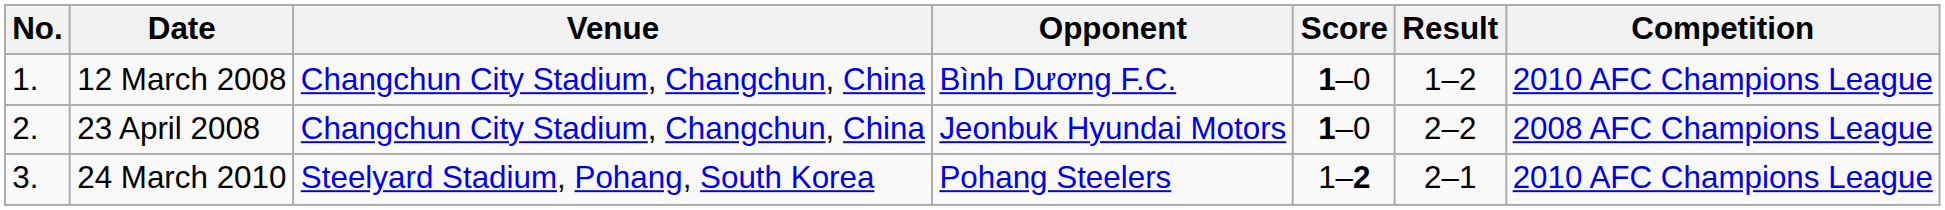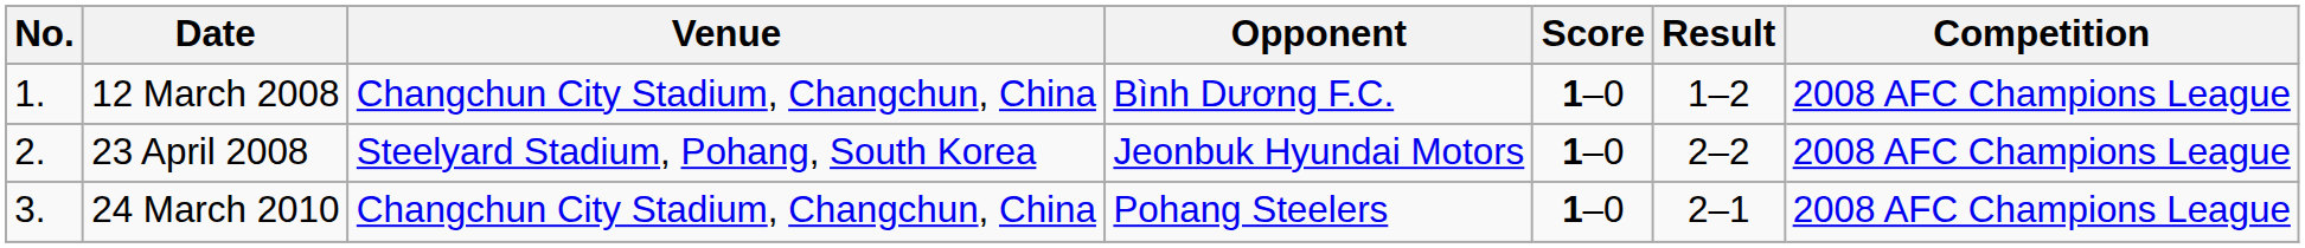12 March 2008 | Competition: 2010 AFC Champions League -> 2008 AFC Champions League
23 April 2008 | Venue: Changchun City Stadium, Changchun, China -> Steelyard Stadium, Pohang, South Korea
24 March 2010 | Venue: Steelyard Stadium, Pohang, South Korea -> Changchun City Stadium, Changchun, China
24 March 2010 | Score: 1–2 -> 1–0
24 March 2010 | Competition: 2010 AFC Champions League -> 2008 AFC Champions League
